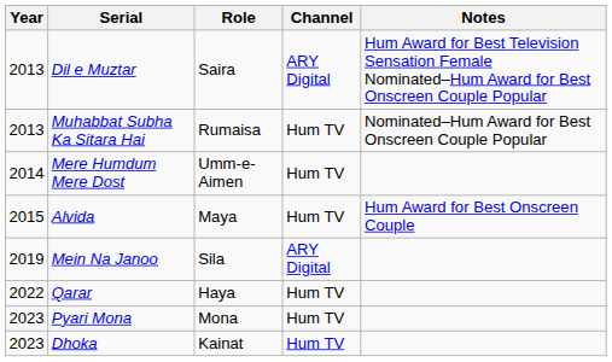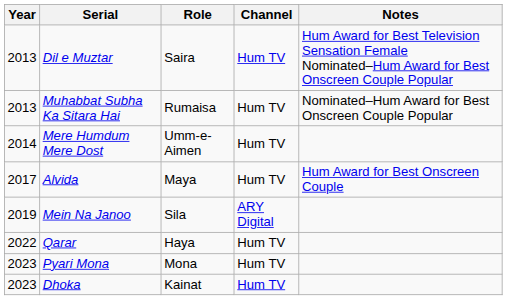Dil e Muztar | Channel: ARY Digital -> Hum TV
Alvida | Year: 2015 -> 2017
